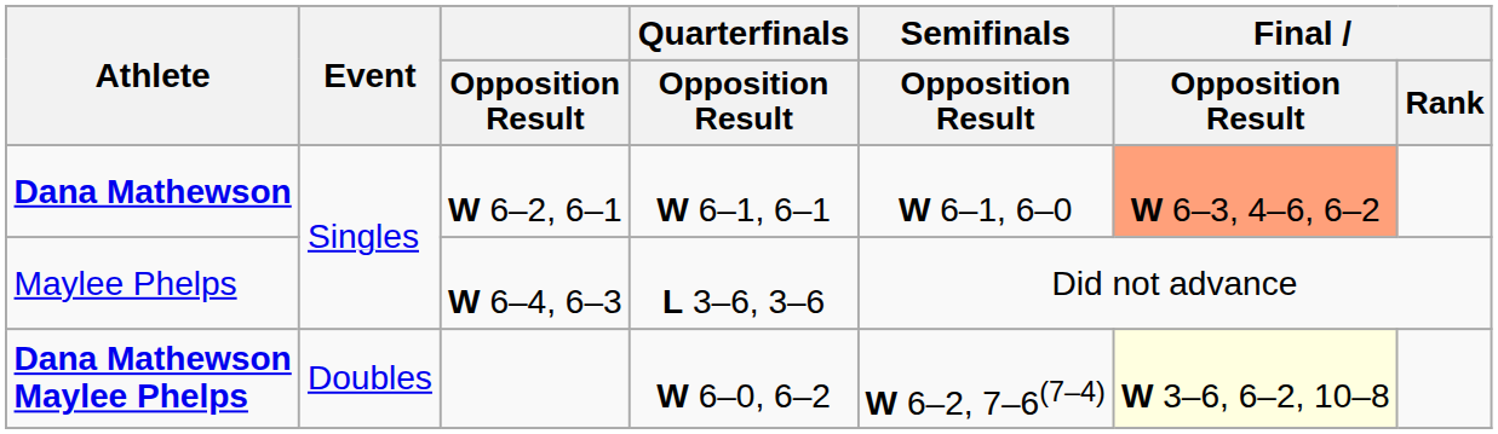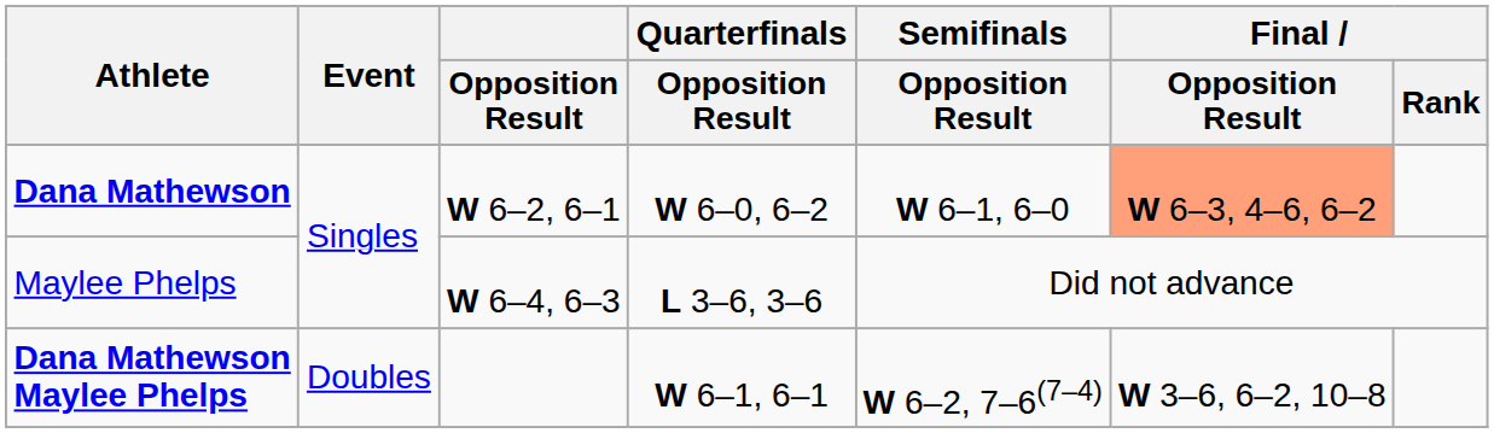Dana Mathewson | Quarterfinals / Opposition Result: W 6–1, 6–1 -> W 6–0, 6–2
Dana Mathewson Maylee Phelps | Quarterfinals / Opposition Result: W 6–0, 6–2 -> W 6–1, 6–1
Dana Mathewson Maylee Phelps | Final / Opposition Result: lightyellow background -> no background
